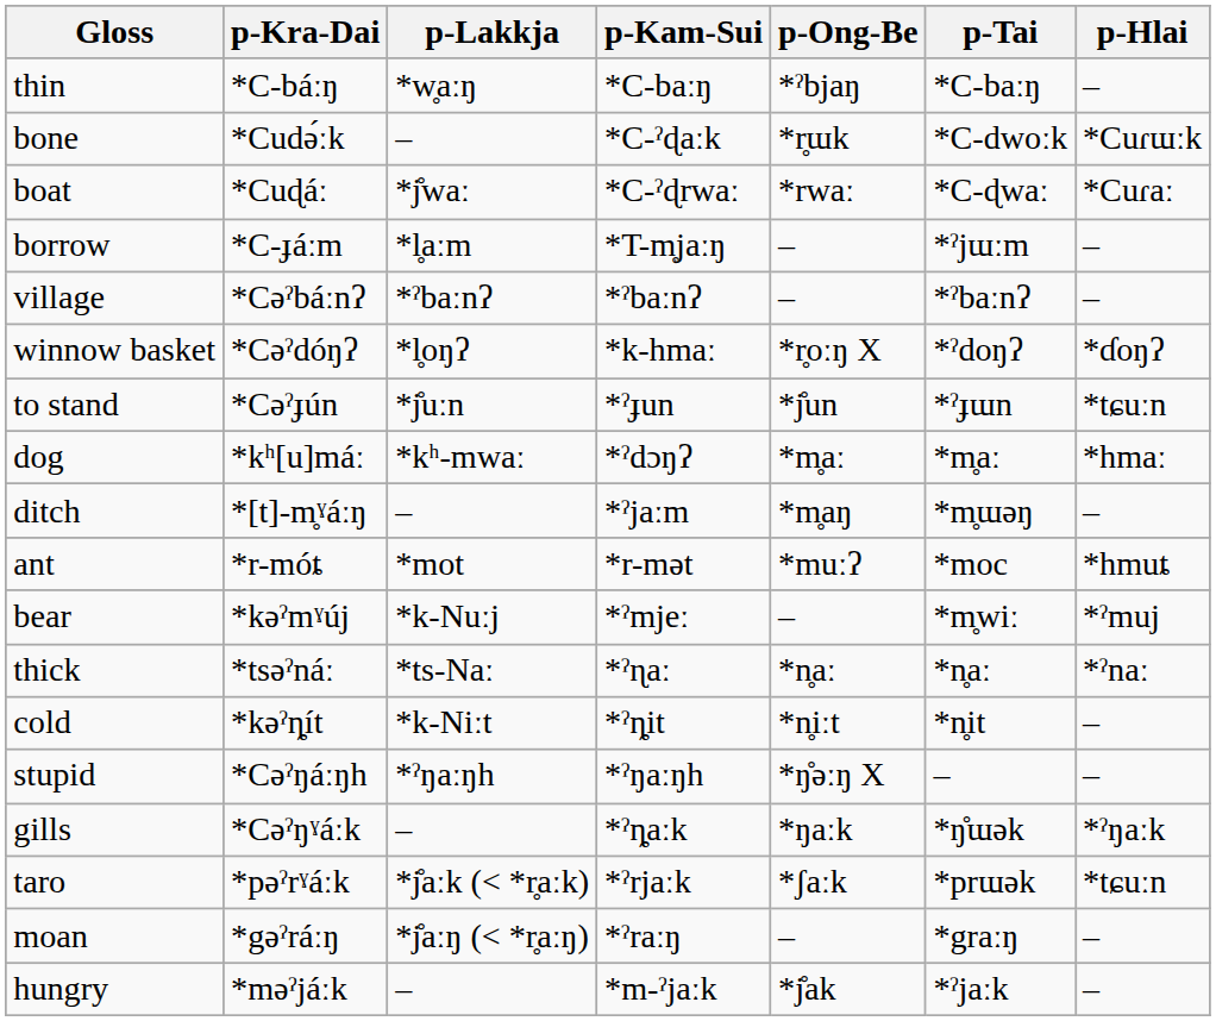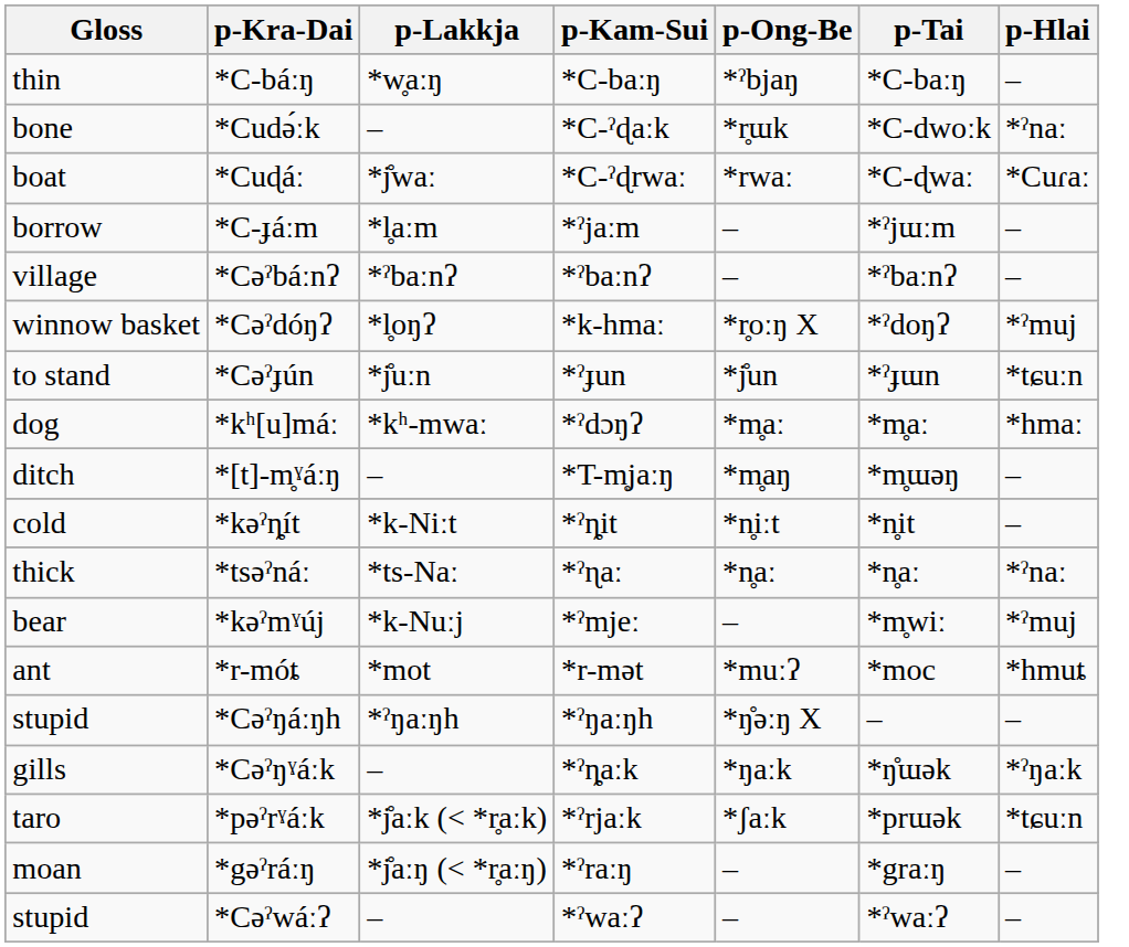*Cudə́ːk | p-Hlai: *Cuɾɯːk -> *ˀnaː
*C-ɟáːm | p-Kam-Sui: *T-m̥jaːŋ -> *ˀjaːm
*Cəˀdóŋʔ | p-Hlai: *ɗoŋʔ -> *ˀmuj
*[t]-m̥ˠáːŋ | p-Kam-Sui: *ˀjaːm -> *T-m̥jaːŋ
rows swapped: *r-móȶ <-> *kəˀȵít
rows swapped: *kəˀmˠúj <-> *tsəˀnáː
- row: hungry | *məˀjáːk | – | *m-ˀjaːk | *j̊ak | *ˀjaːk | –
+ row: stupid | *Cəˀwáːʔ | – | *ˀwaːʔ | – | *ˀwaːʔ | –
